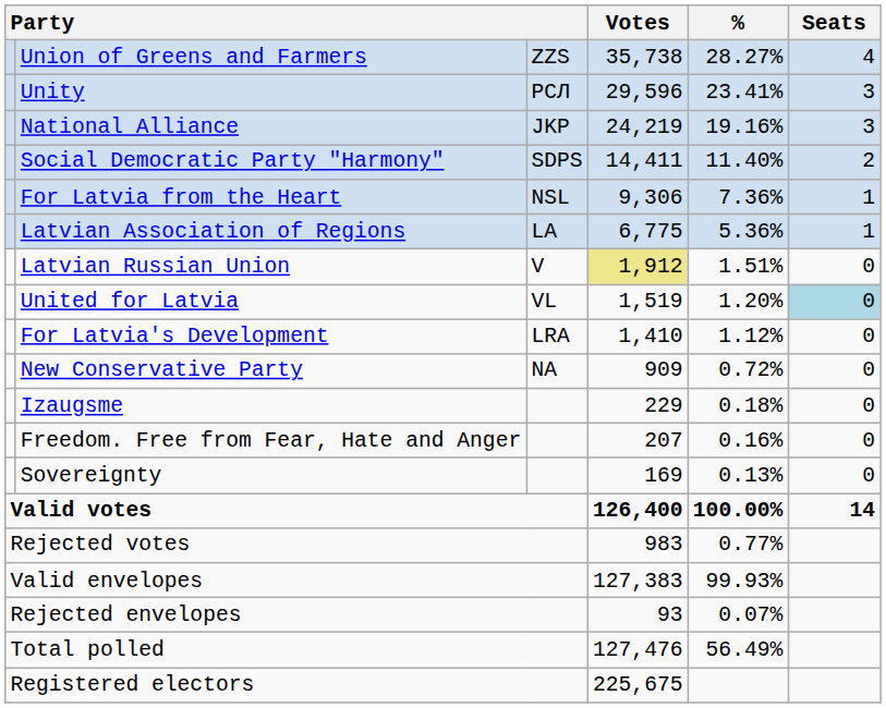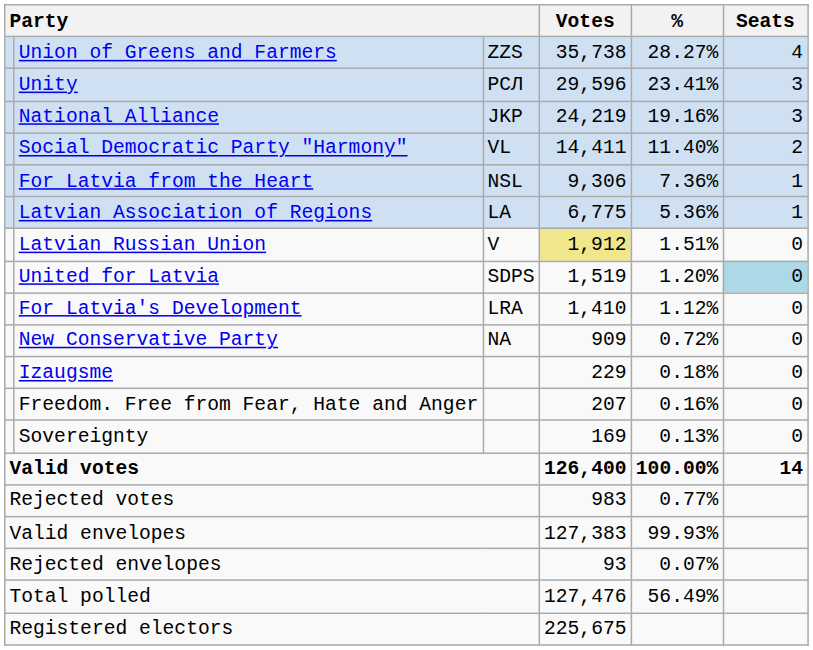Social Democratic Party "Harmony" | column 3: SDPS -> VL
United for Latvia | column 3: VL -> SDPS
